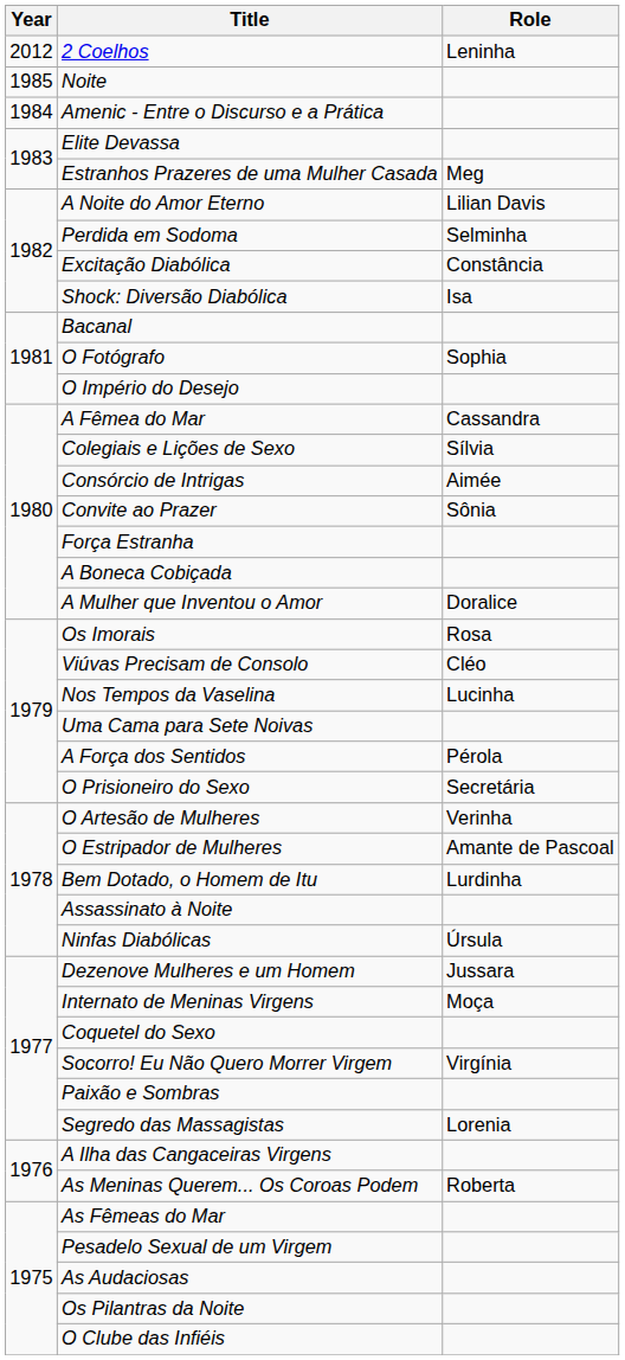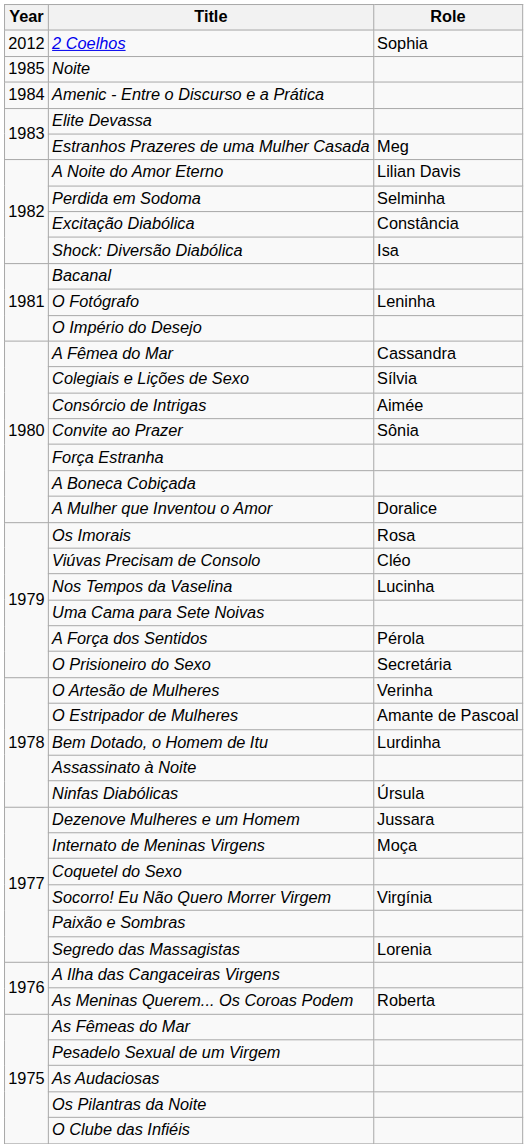2 Coelhos | Role: Leninha -> Sophia
O Fotógrafo | Role: Sophia -> Leninha
